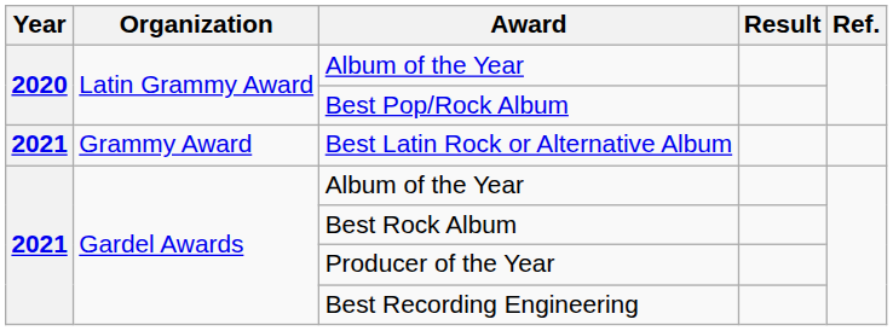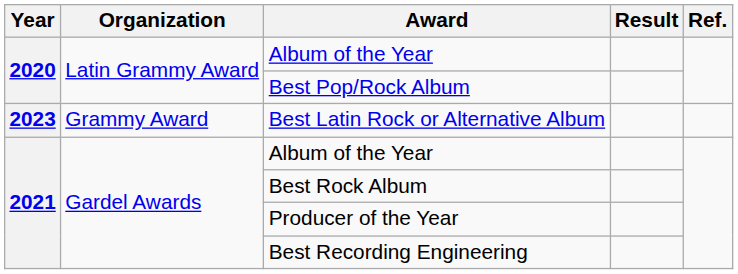Best Latin Rock or Alternative Album | Year: 2021 -> 2023
